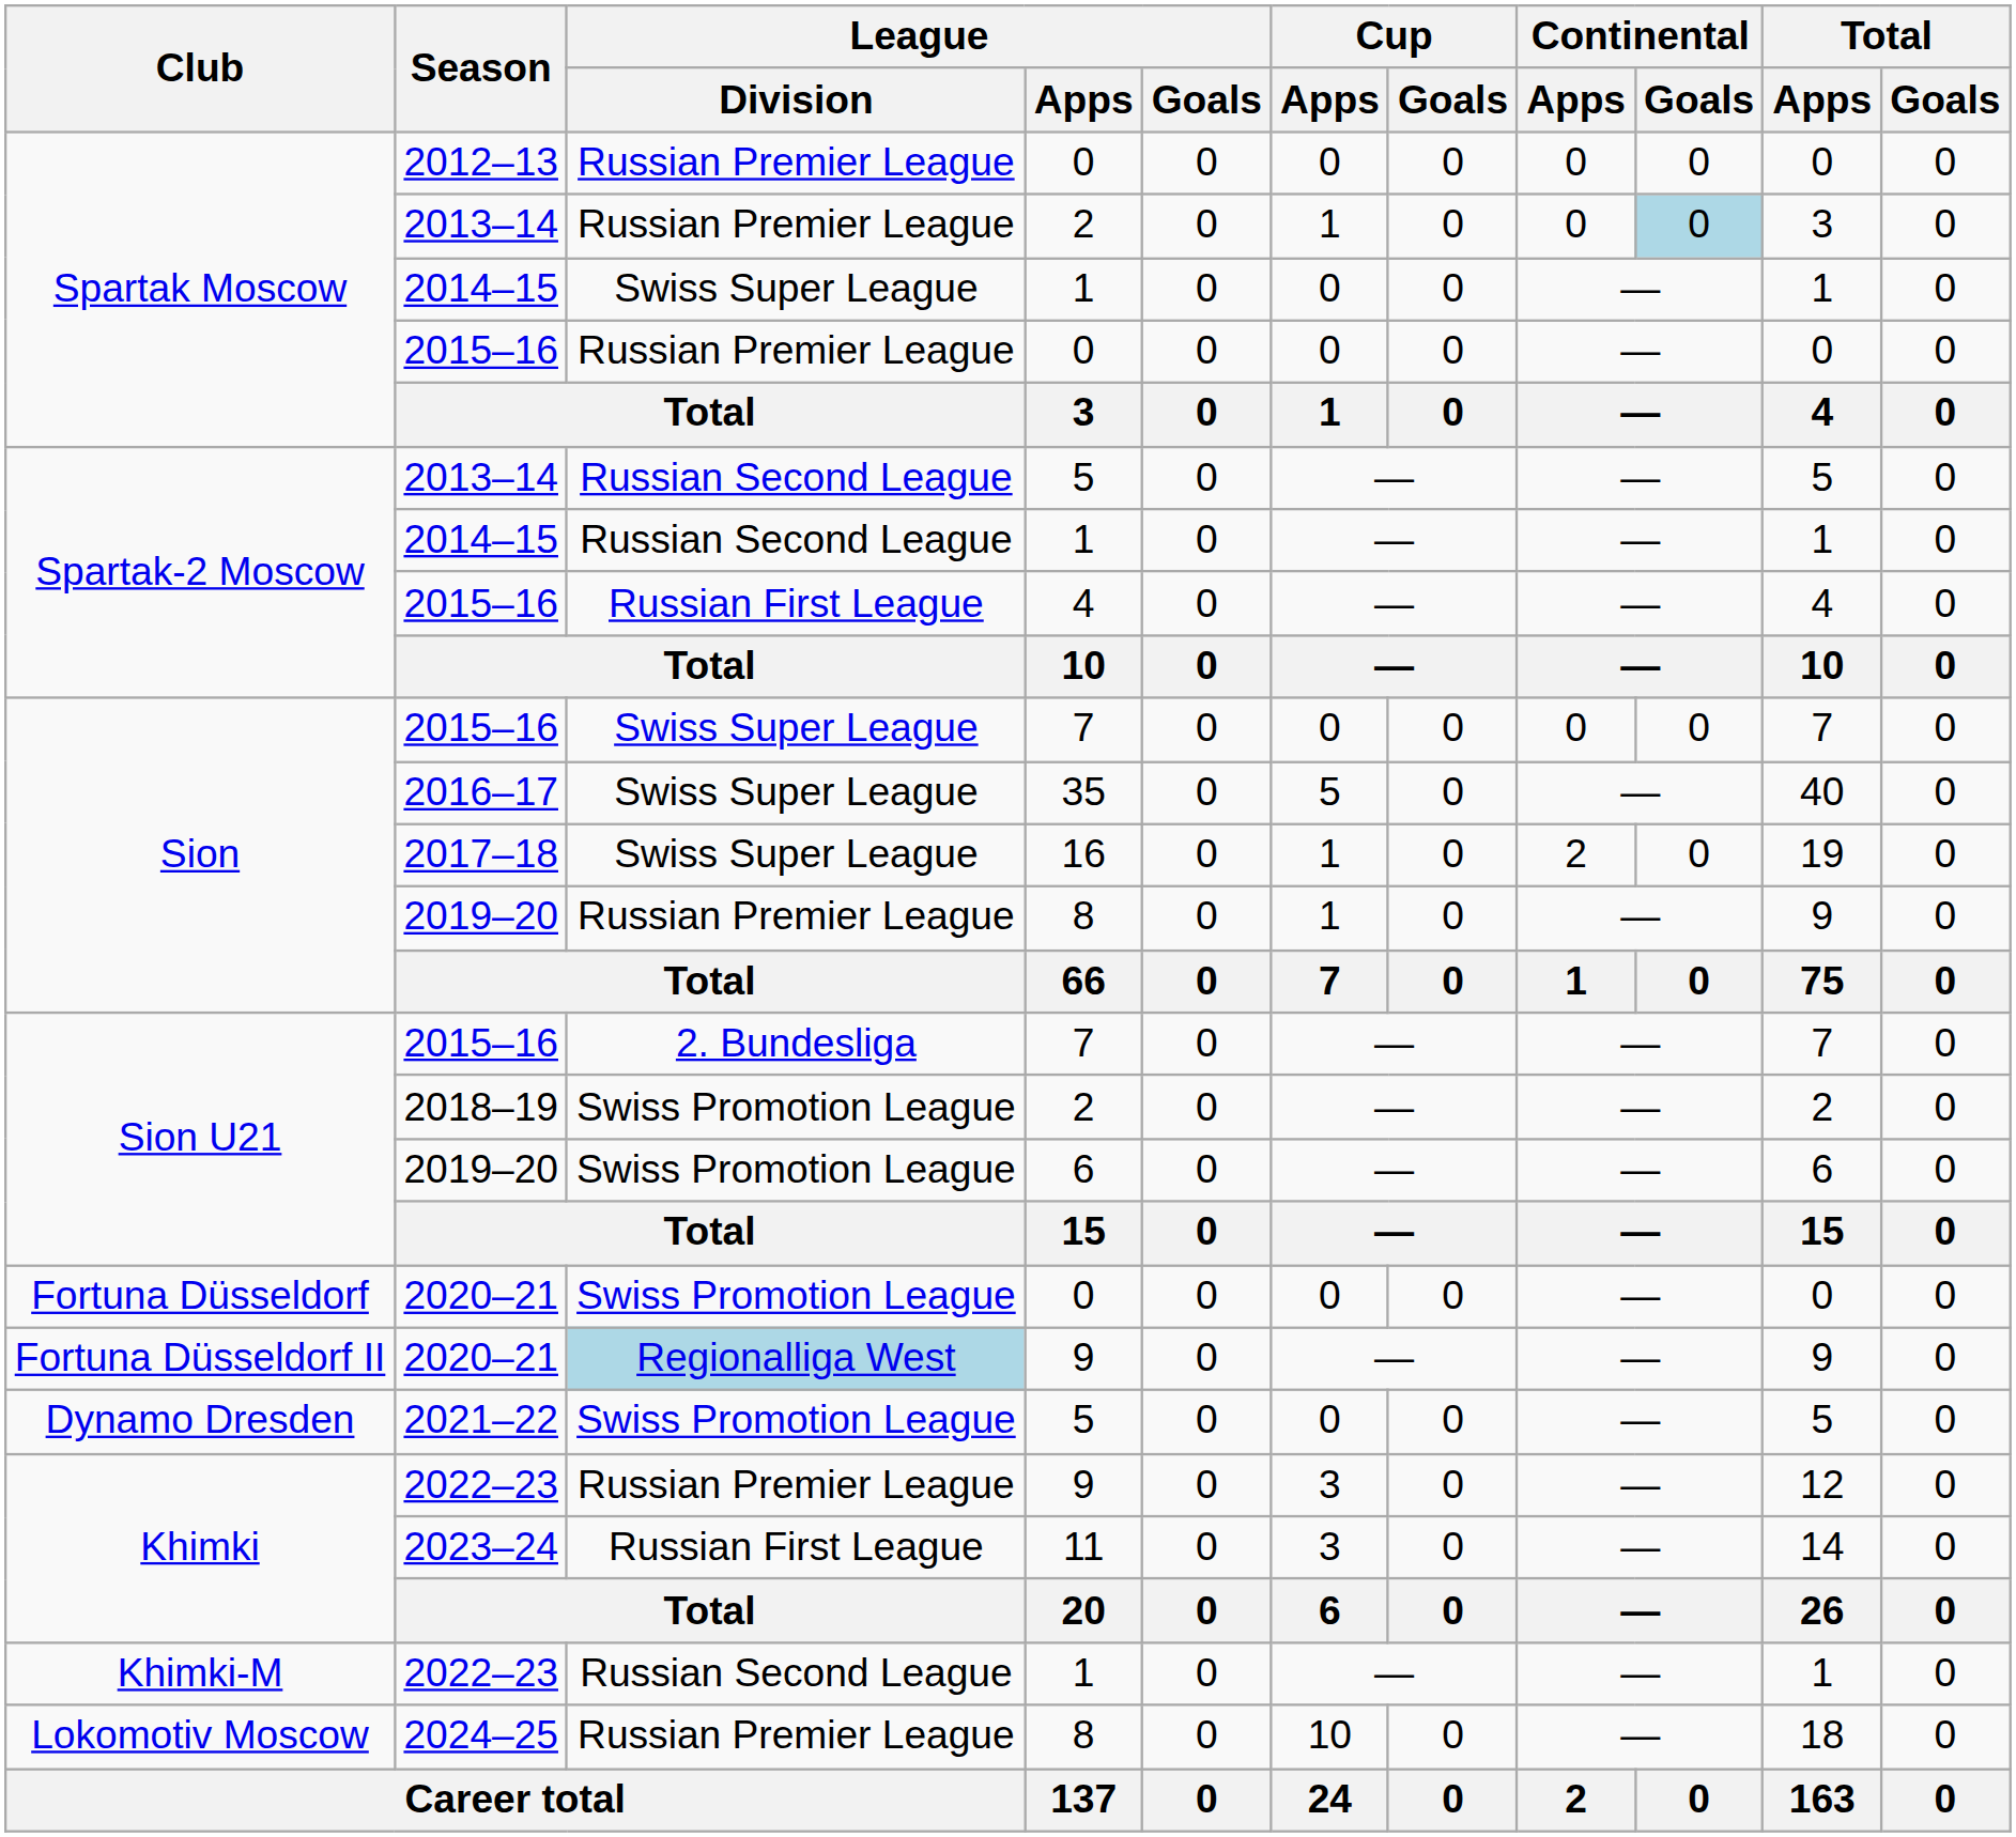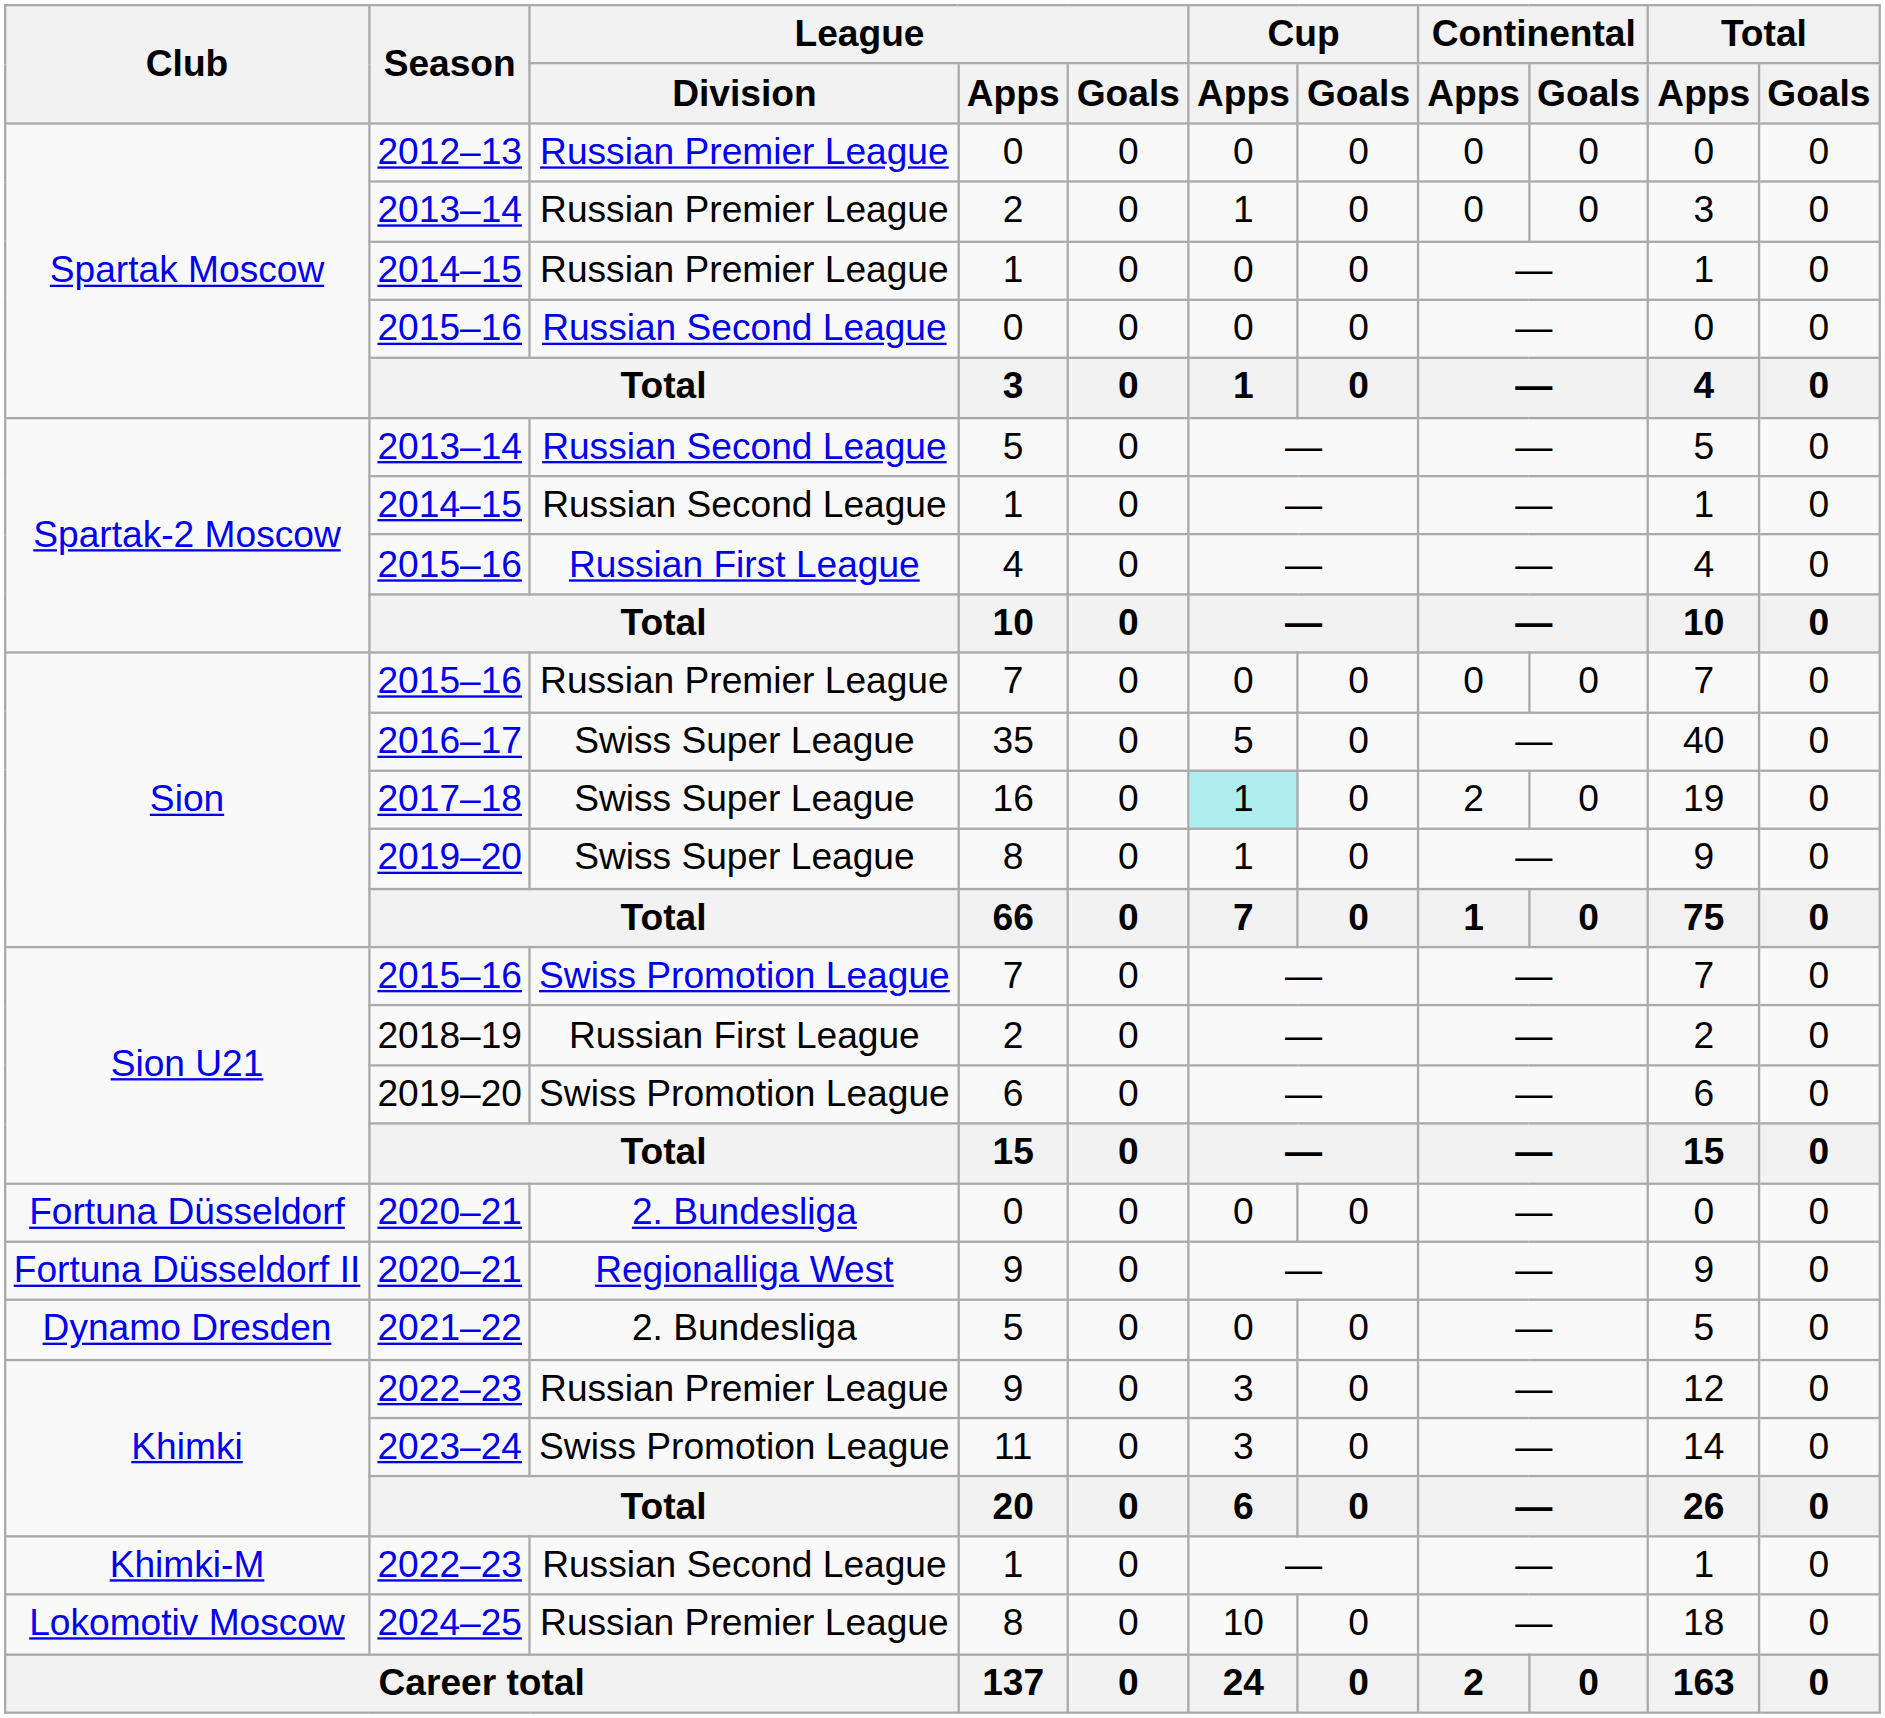Spartak Moscow / 2013–14 | Continental / Goals: lightblue background -> no background
Spartak Moscow / 2014–15 | League / Division: Swiss Super League -> Russian Premier League
Spartak Moscow / 2015–16 | League / Division: Russian Premier League -> Russian Second League
Sion / 2015–16 | League / Division: Swiss Super League -> Russian Premier League
2017–18 | Cup / Apps: no background -> paleturquoise background
Sion / 2019–20 | League / Division: Russian Premier League -> Swiss Super League
Sion U21 / 2015–16 | League / Division: 2. Bundesliga -> Swiss Promotion League
2018–19 | League / Division: Swiss Promotion League -> Russian First League
Fortuna Düsseldorf / 2020–21 | League / Division: Swiss Promotion League -> 2. Bundesliga
Fortuna Düsseldorf II / 2020–21 | League / Division: lightblue background -> no background
2021–22 | League / Division: Swiss Promotion League -> 2. Bundesliga
2023–24 | League / Division: Russian First League -> Swiss Promotion League
